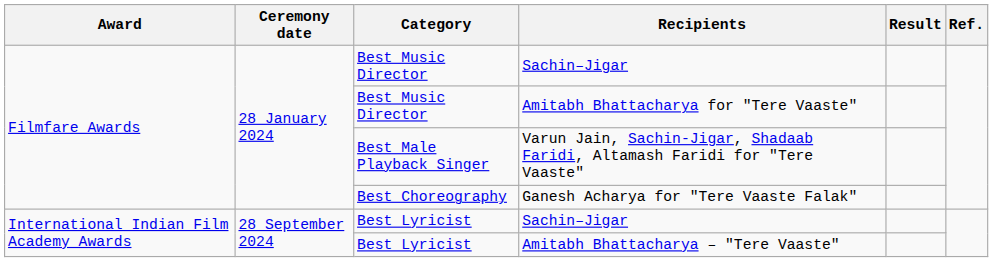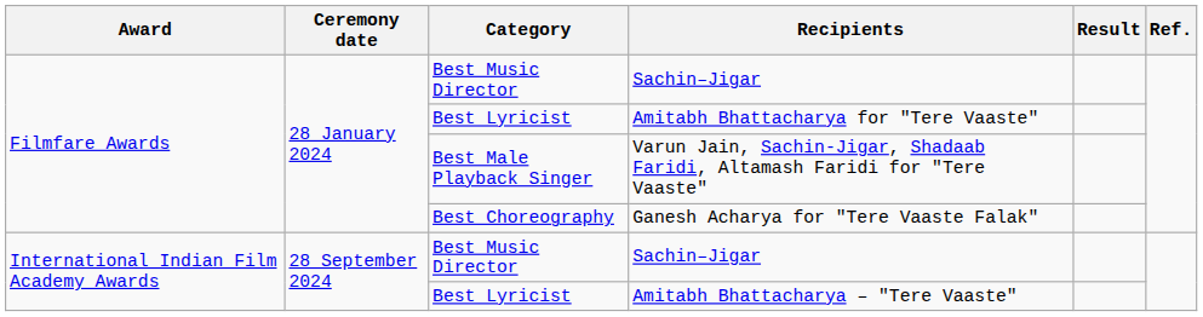Amitabh Bhattacharya for "Tere Vaaste" | Category: Best Music Director -> Best Lyricist
International Indian Film Academy Awards / Sachin–Jigar | Category: Best Lyricist -> Best Music Director
